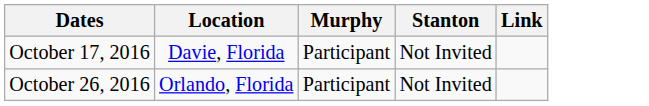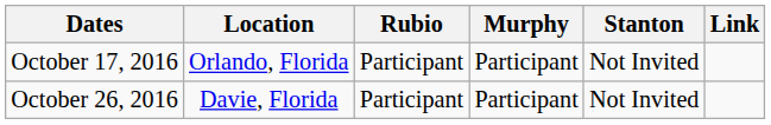+ column: Rubio | Participant | Participant
October 17, 2016 | Location: Davie, Florida -> Orlando, Florida
October 26, 2016 | Location: Orlando, Florida -> Davie, Florida
